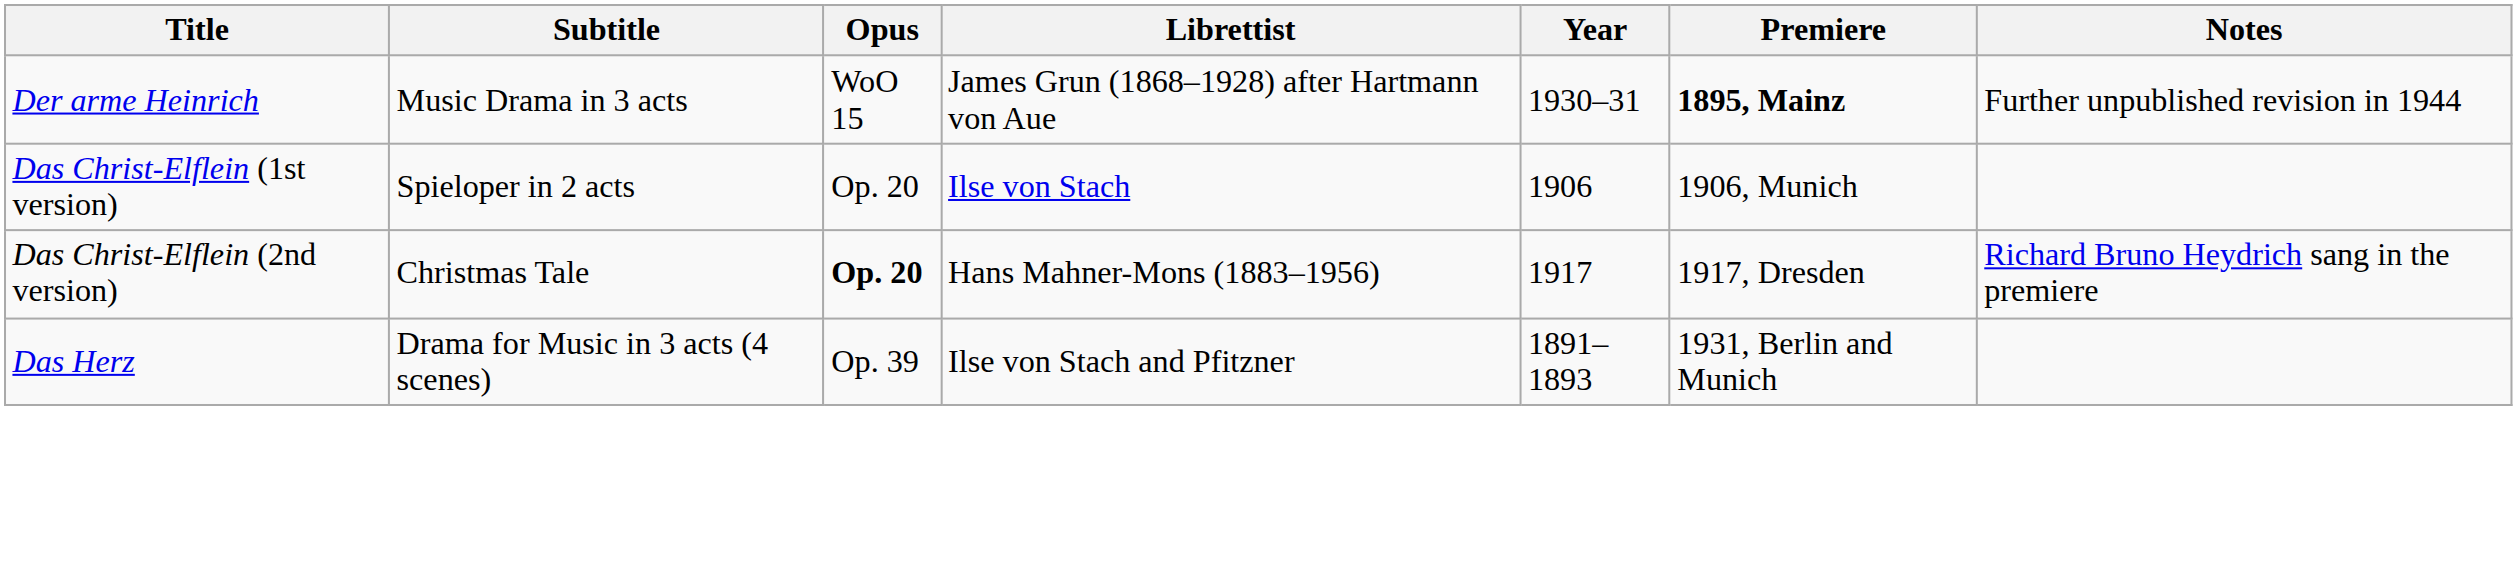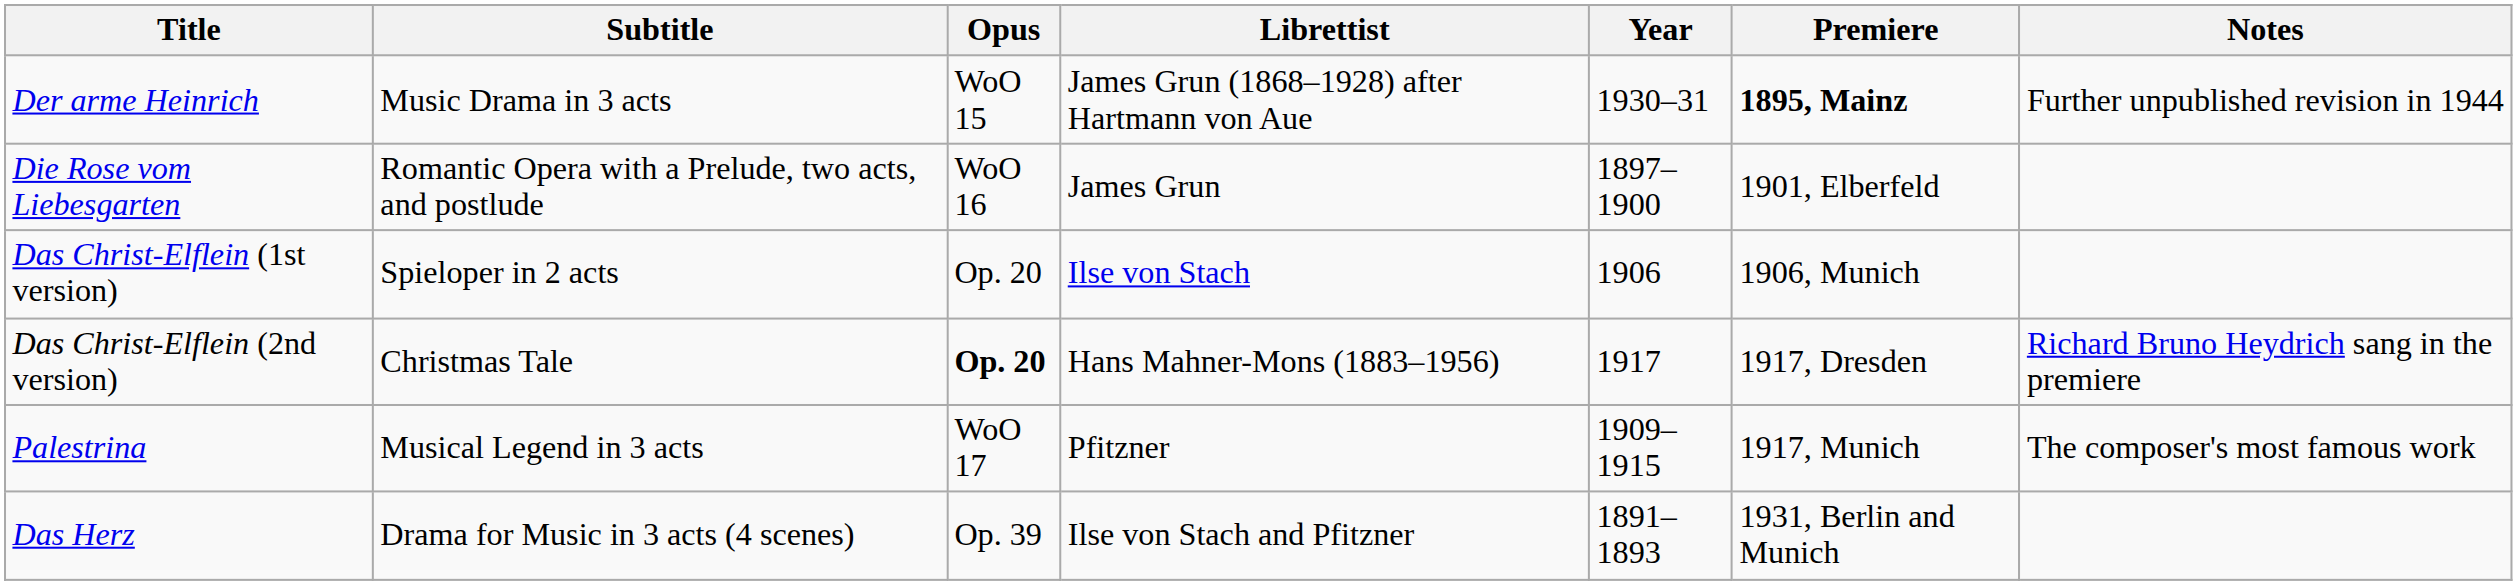+ row: Die Rose vom Liebesgarten | Romantic Opera with a Prelude, two acts, and postlude | WoO 16 | James Grun | 1897–1900 | 1901, Elberfeld
+ row: Palestrina | Musical Legend in 3 acts | WoO 17 | Pfitzner | 1909–1915 | 1917, Munich | The composer's most famous work
